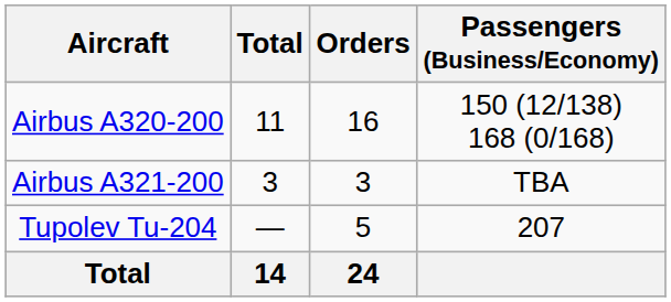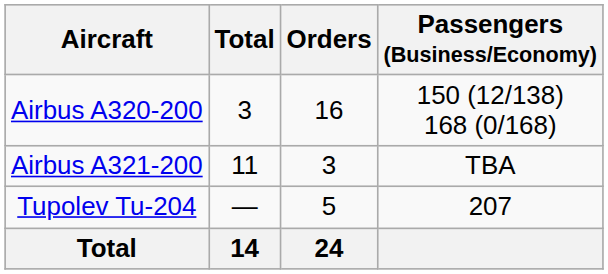Airbus A320-200 | Total: 11 -> 3
Airbus A321-200 | Total: 3 -> 11
